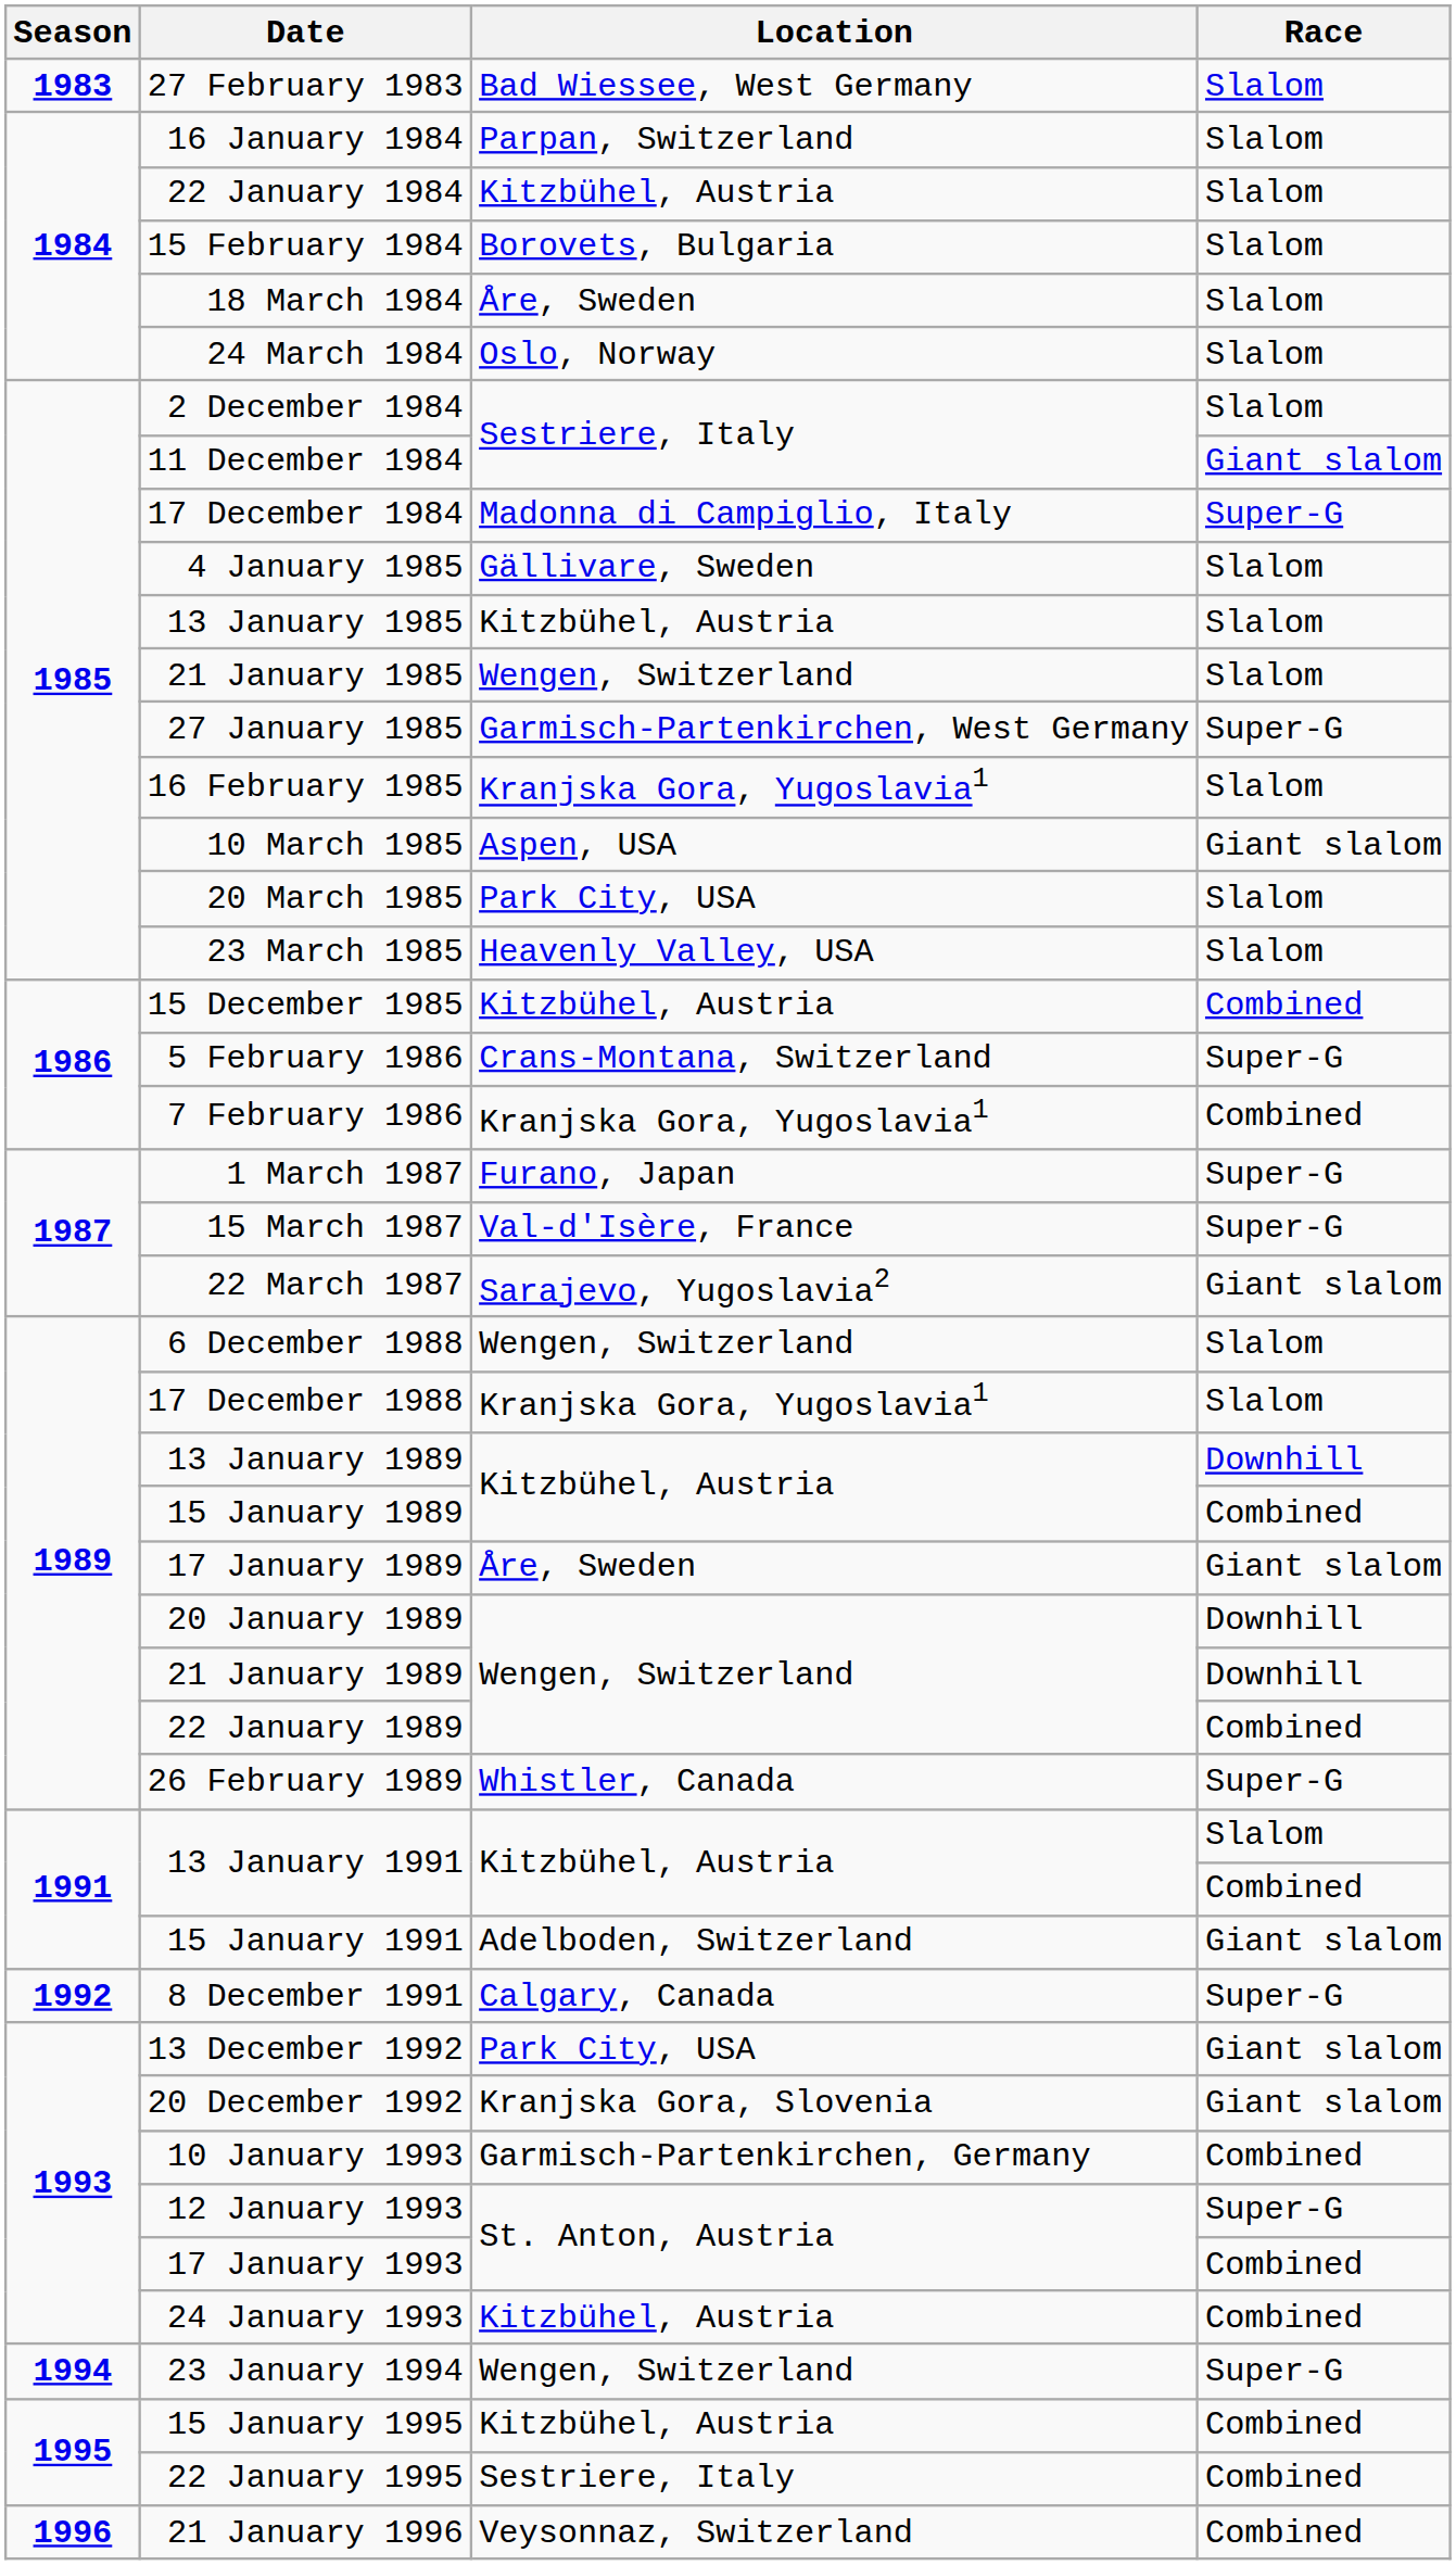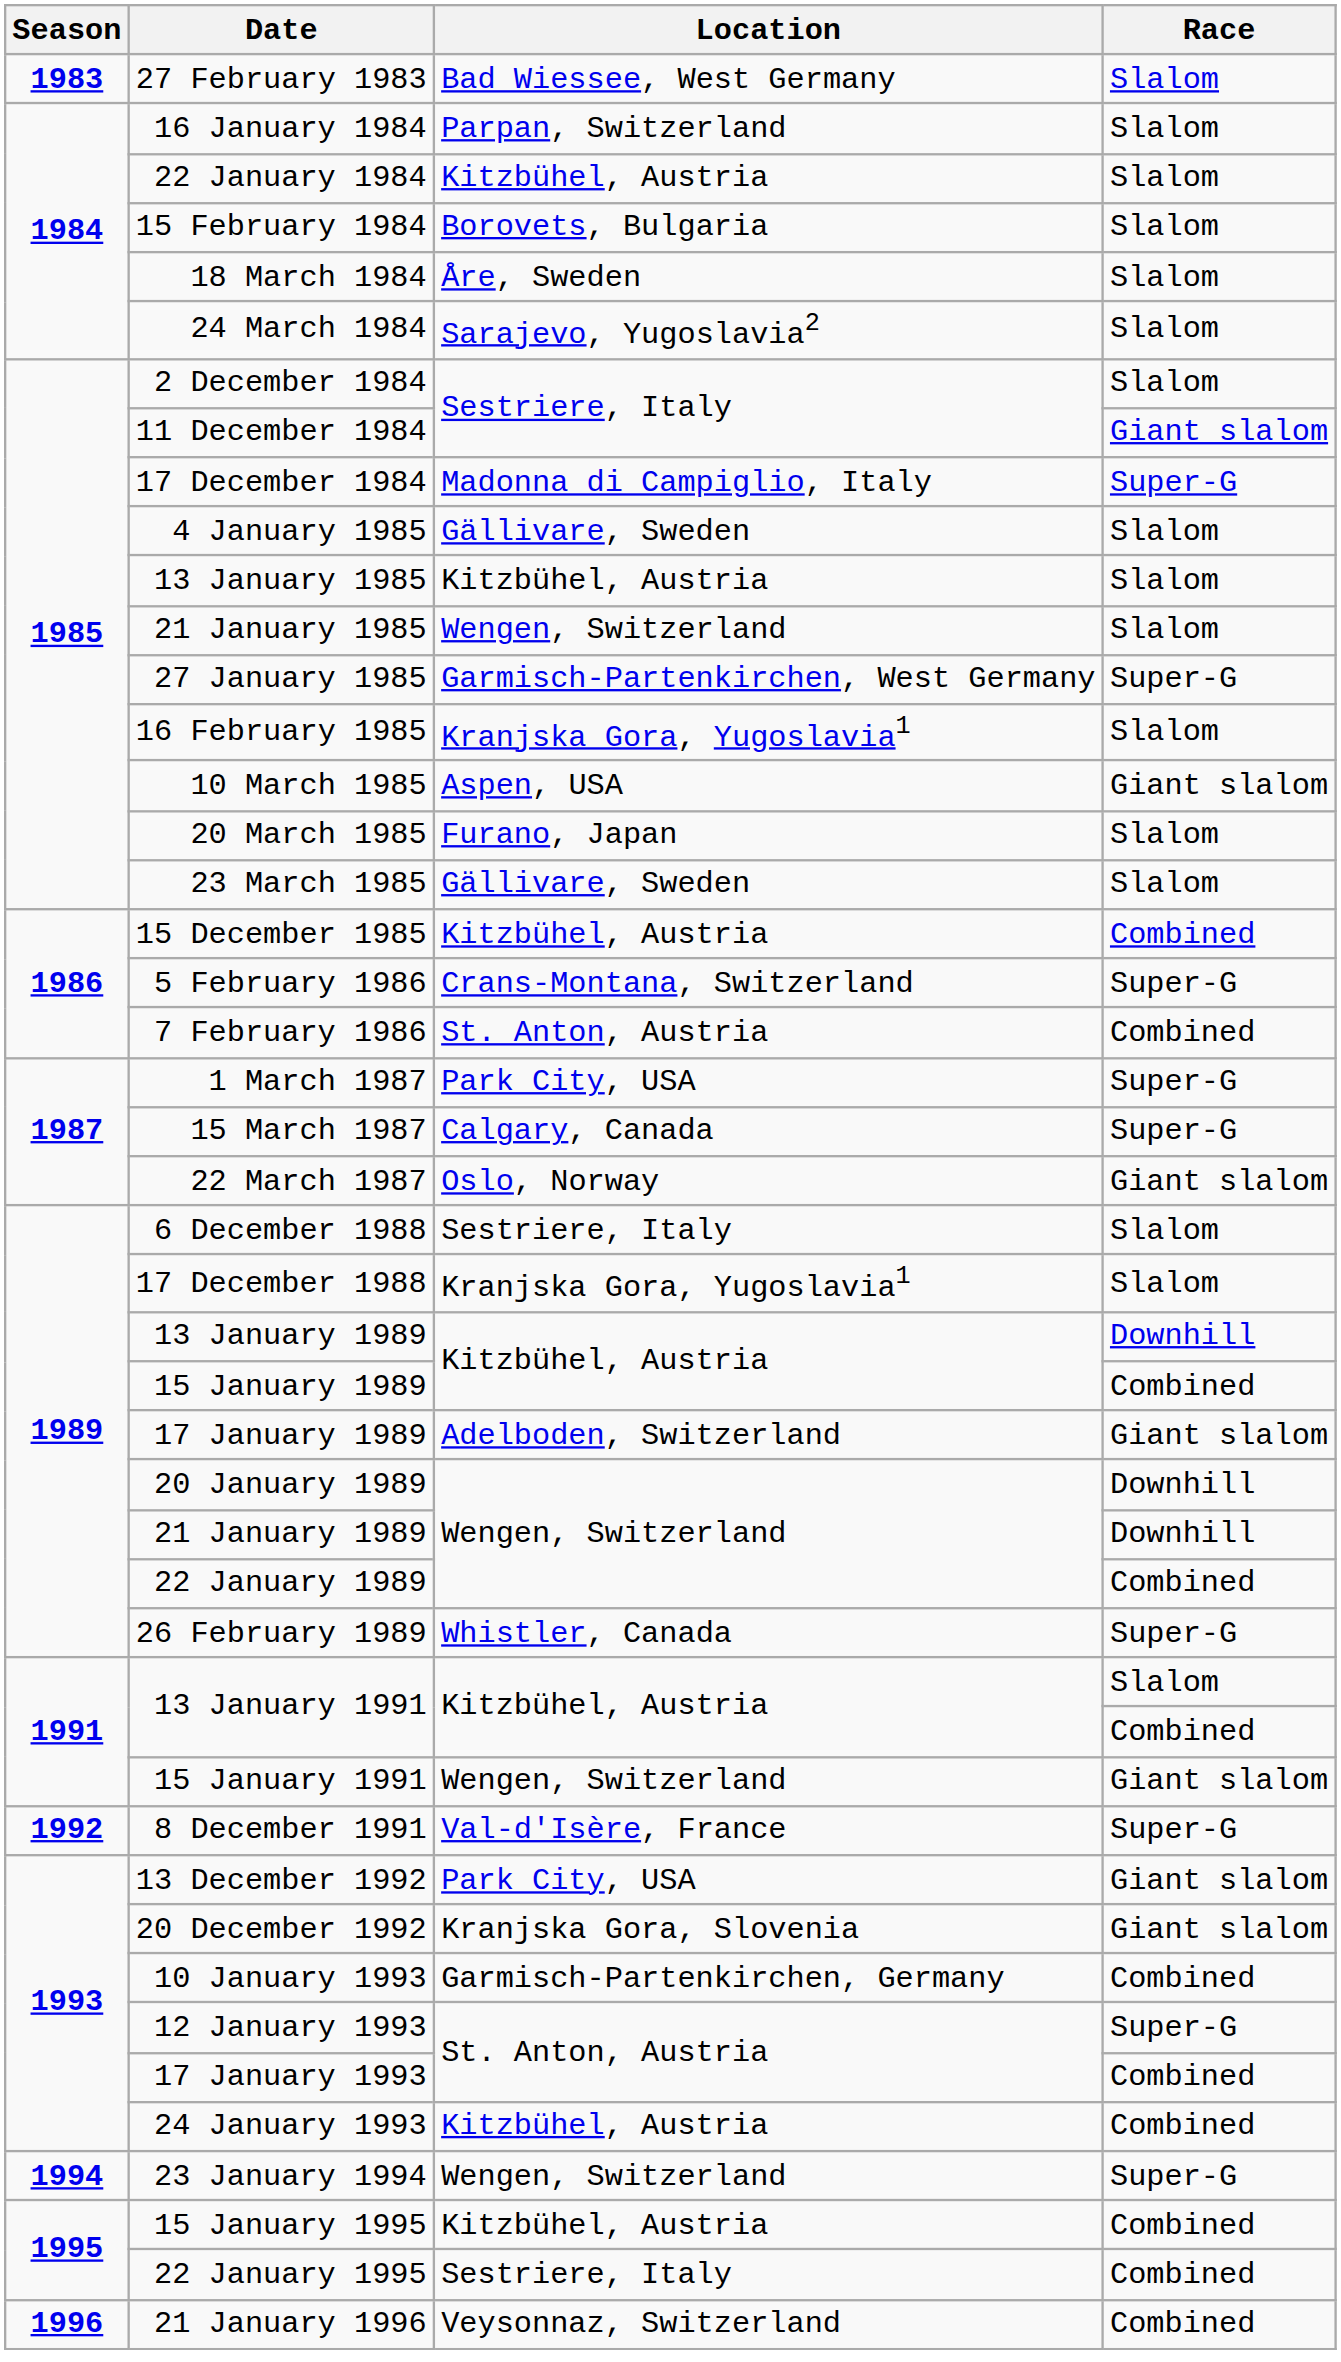24 March 1984 | Location: Oslo, Norway -> Sarajevo, Yugoslavia2
20 March 1985 | Location: Park City, USA -> Furano, Japan
23 March 1985 | Location: Heavenly Valley, USA -> Gällivare, Sweden
7 February 1986 | Location: Kranjska Gora, Yugoslavia1 -> St. Anton, Austria
1 March 1987 | Location: Furano, Japan -> Park City, USA
15 March 1987 | Location: Val-d'Isère, France -> Calgary, Canada
22 March 1987 | Location: Sarajevo, Yugoslavia2 -> Oslo, Norway
6 December 1988 | Location: Wengen, Switzerland -> Sestriere, Italy
17 January 1989 | Location: Åre, Sweden -> Adelboden, Switzerland
15 January 1991 | Location: Adelboden, Switzerland -> Wengen, Switzerland
8 December 1991 | Location: Calgary, Canada -> Val-d'Isère, France
